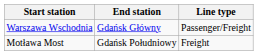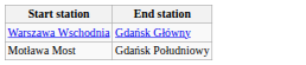- column: Line type | Passenger/Freight | Freight
